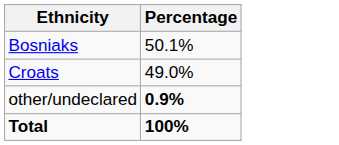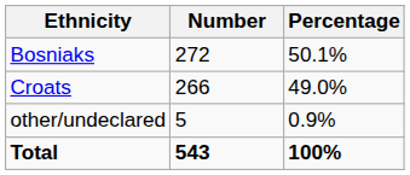+ column: Number | 272 | 266 | 5 | 543
other/undeclared | Percentage: bold -> normal
